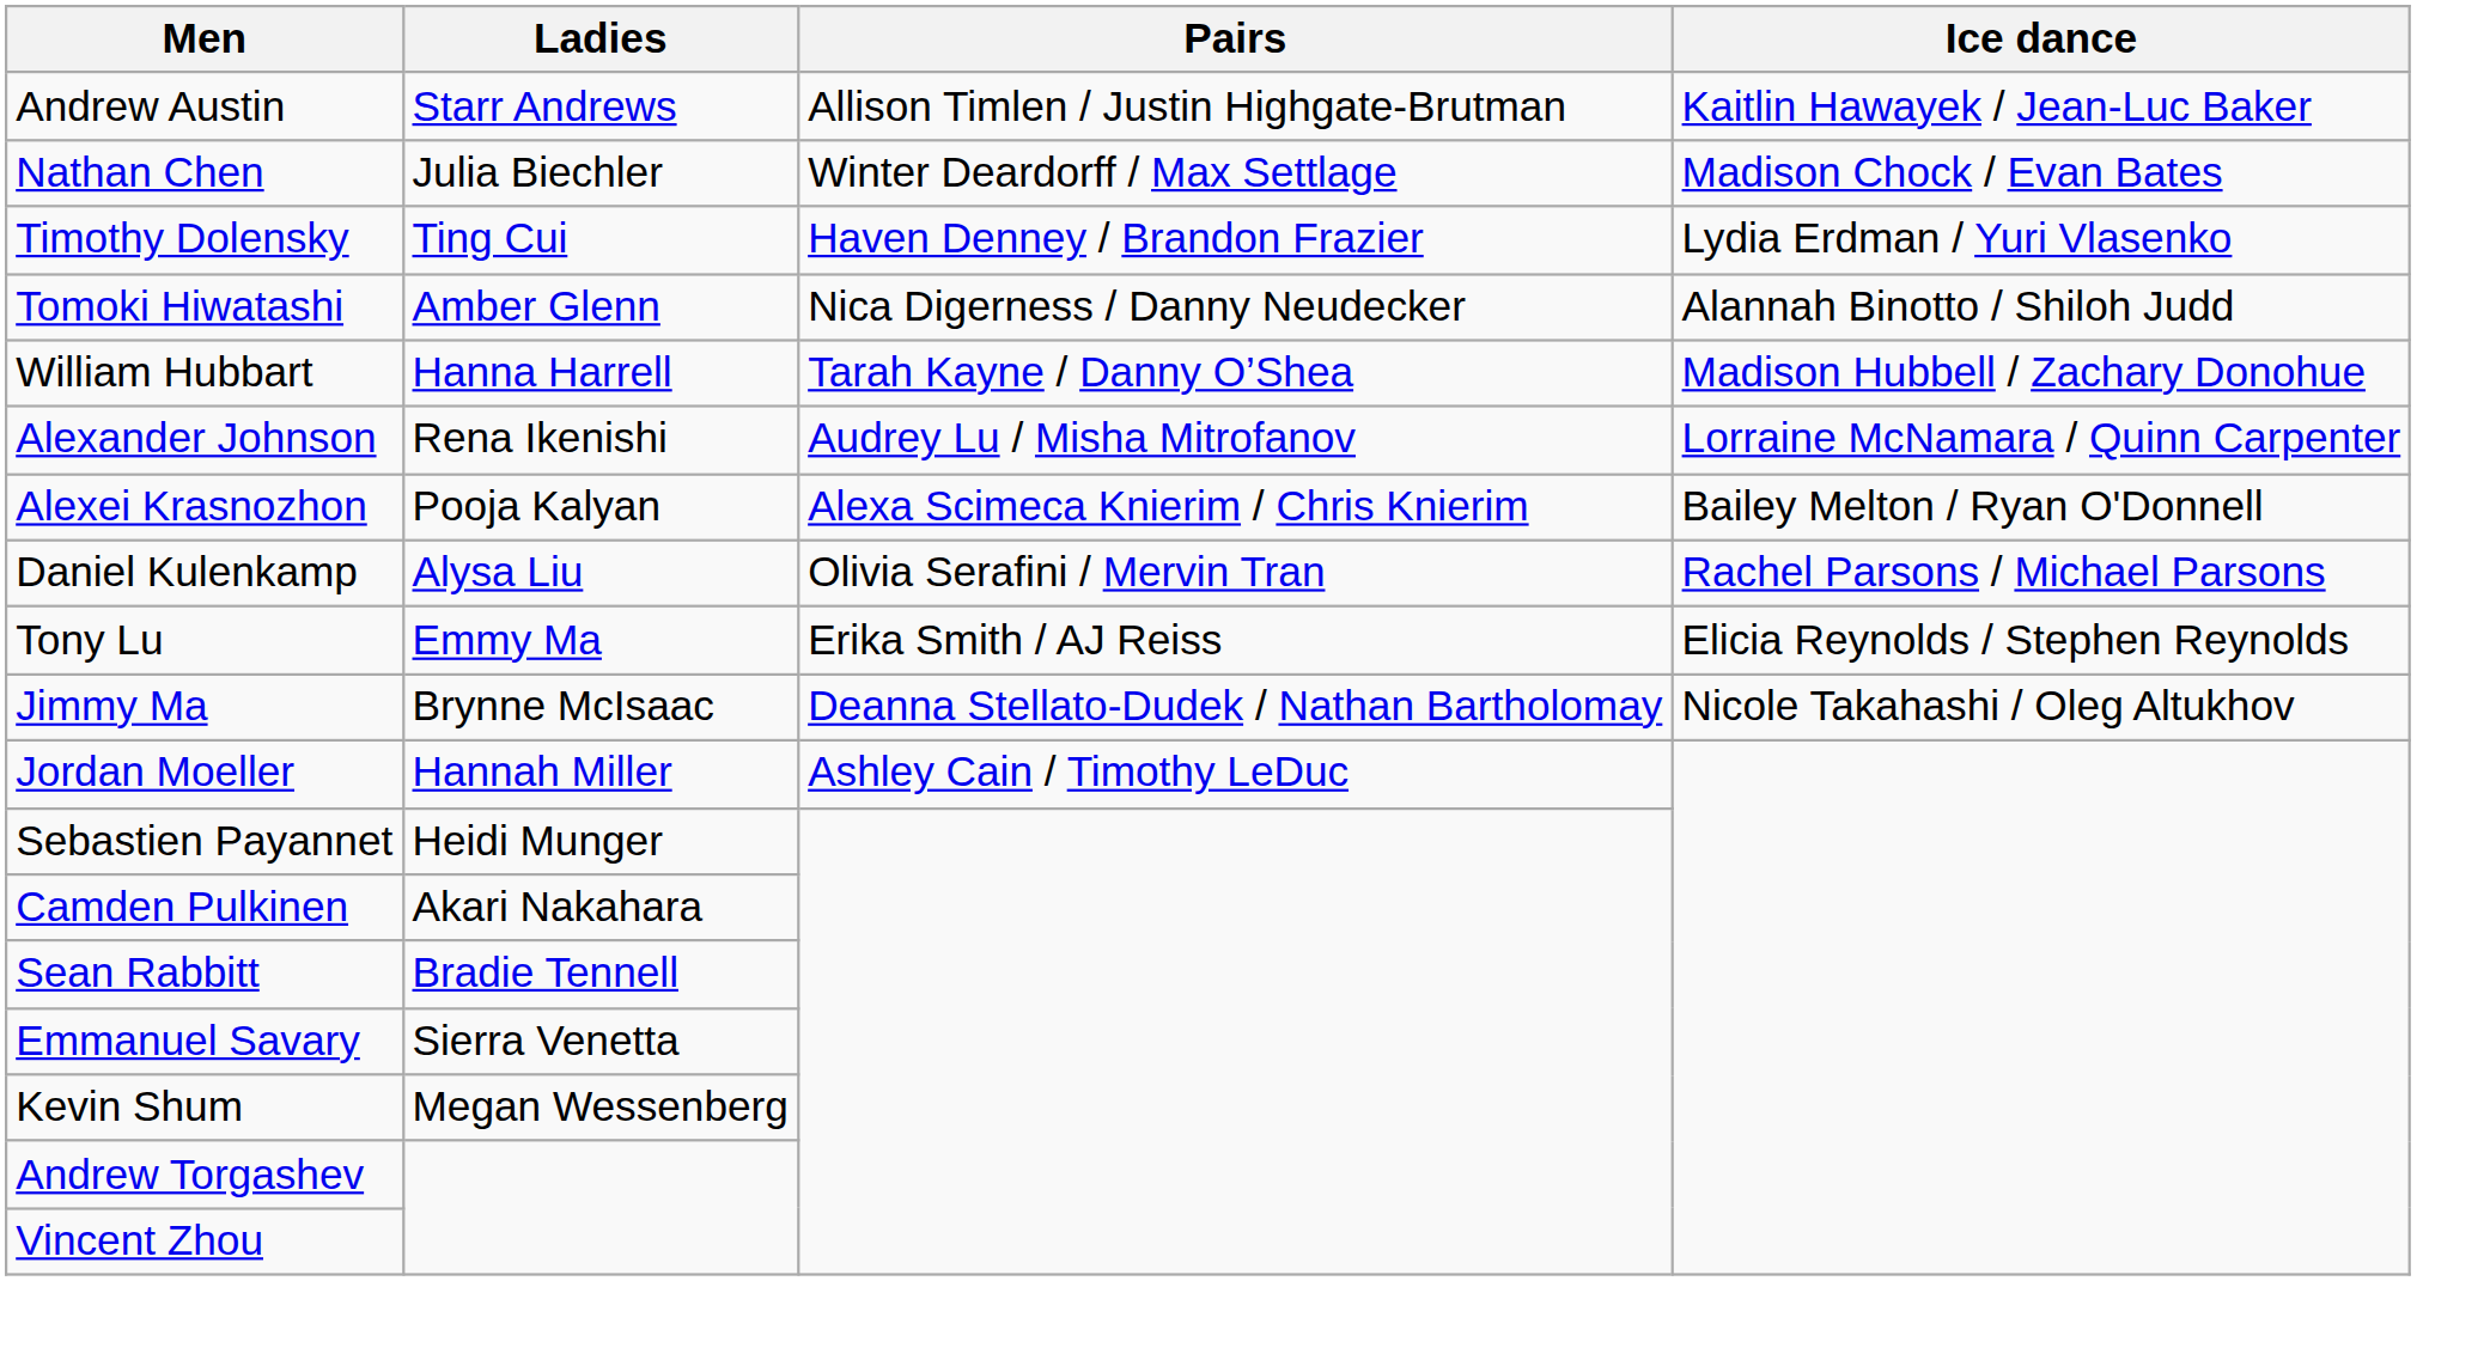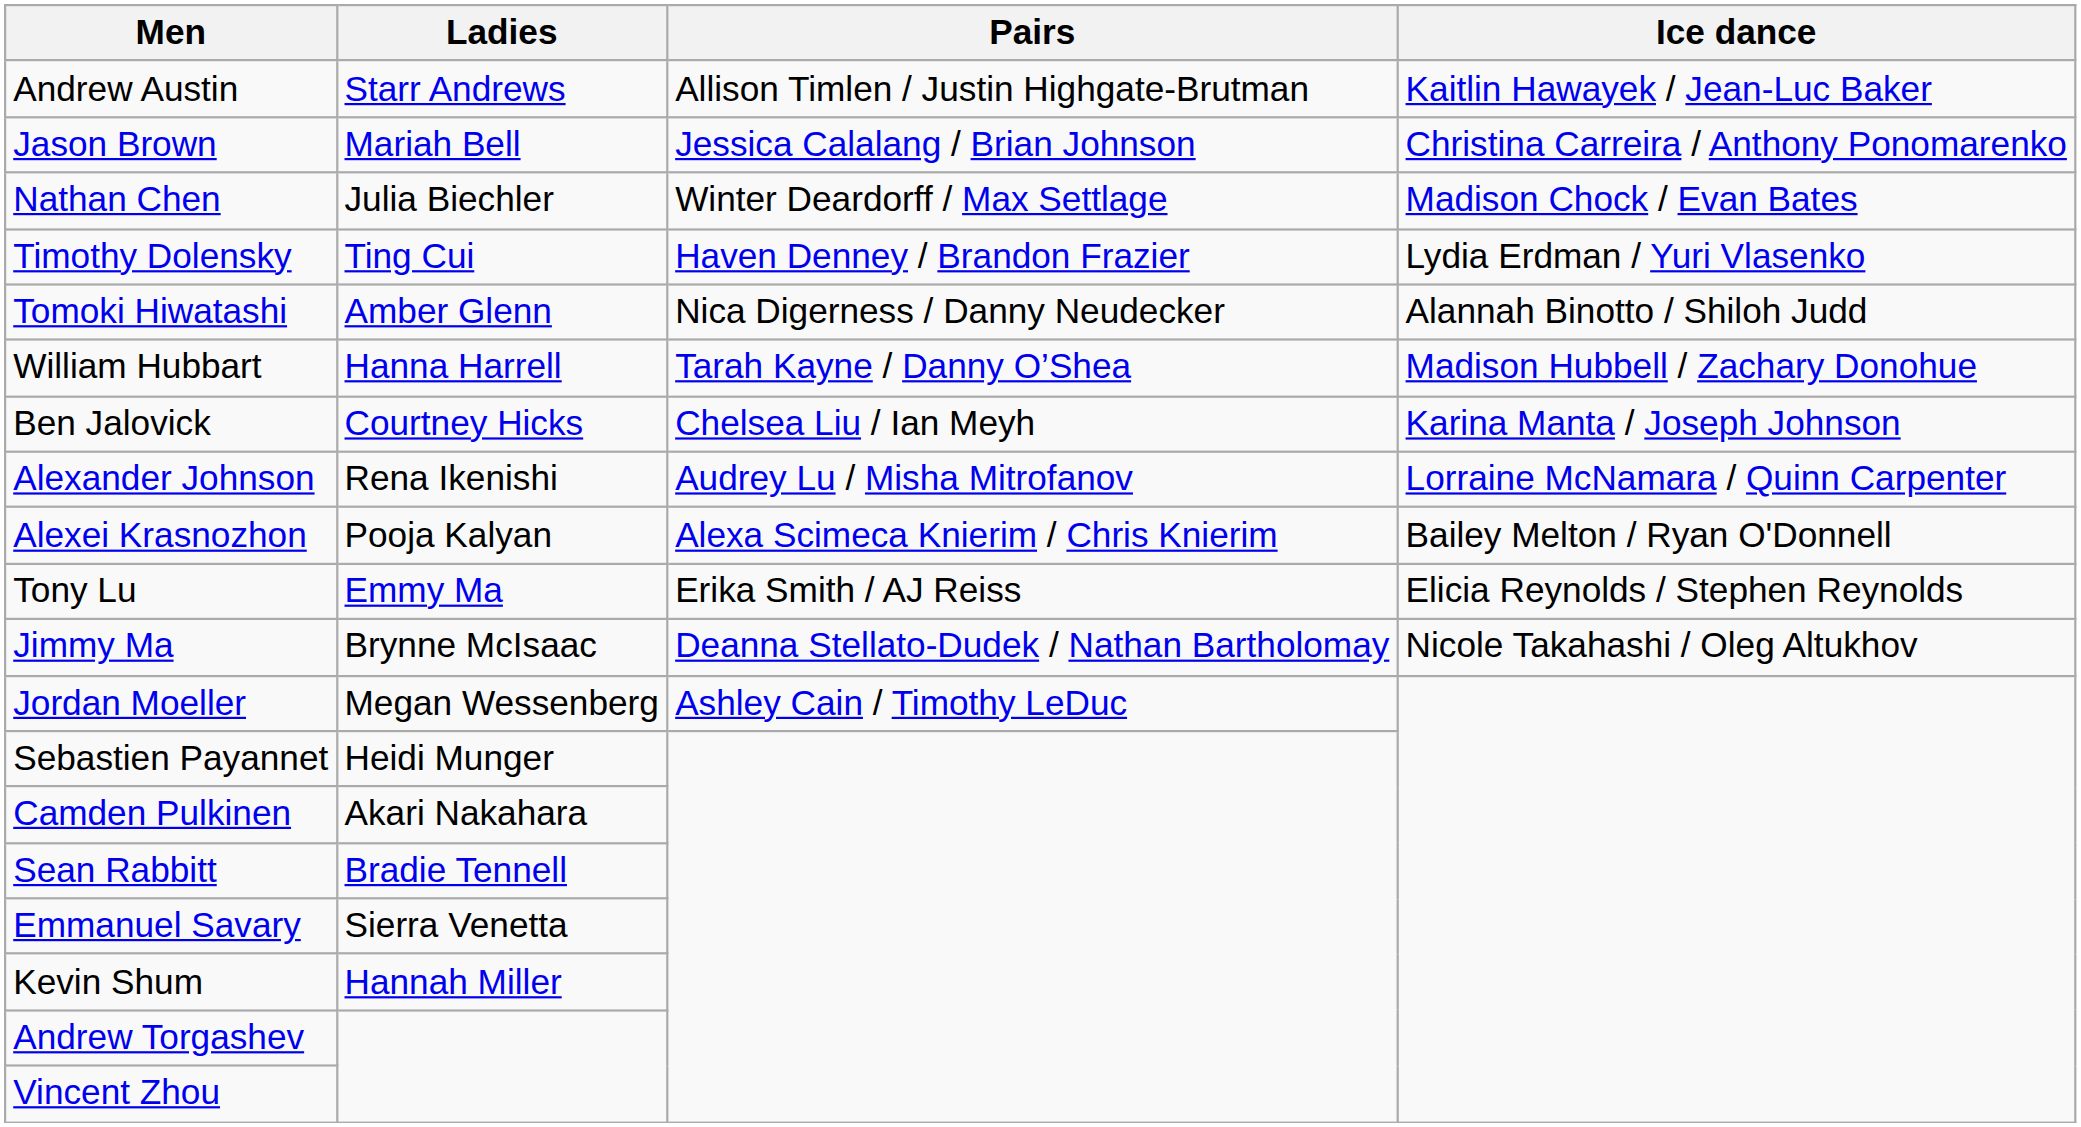+ row: Jason Brown | Mariah Bell | Jessica Calalang / Brian Johnson | Christina Carreira / Anthony Ponomarenko
+ row: Ben Jalovick | Courtney Hicks | Chelsea Liu / Ian Meyh | Karina Manta / Joseph Johnson
- row: Daniel Kulenkamp | Alysa Liu | Olivia Serafini / Mervin Tran | Rachel Parsons / Michael Parsons
Jordan Moeller | Ladies: Hannah Miller -> Megan Wessenberg
Kevin Shum | Ladies: Megan Wessenberg -> Hannah Miller
